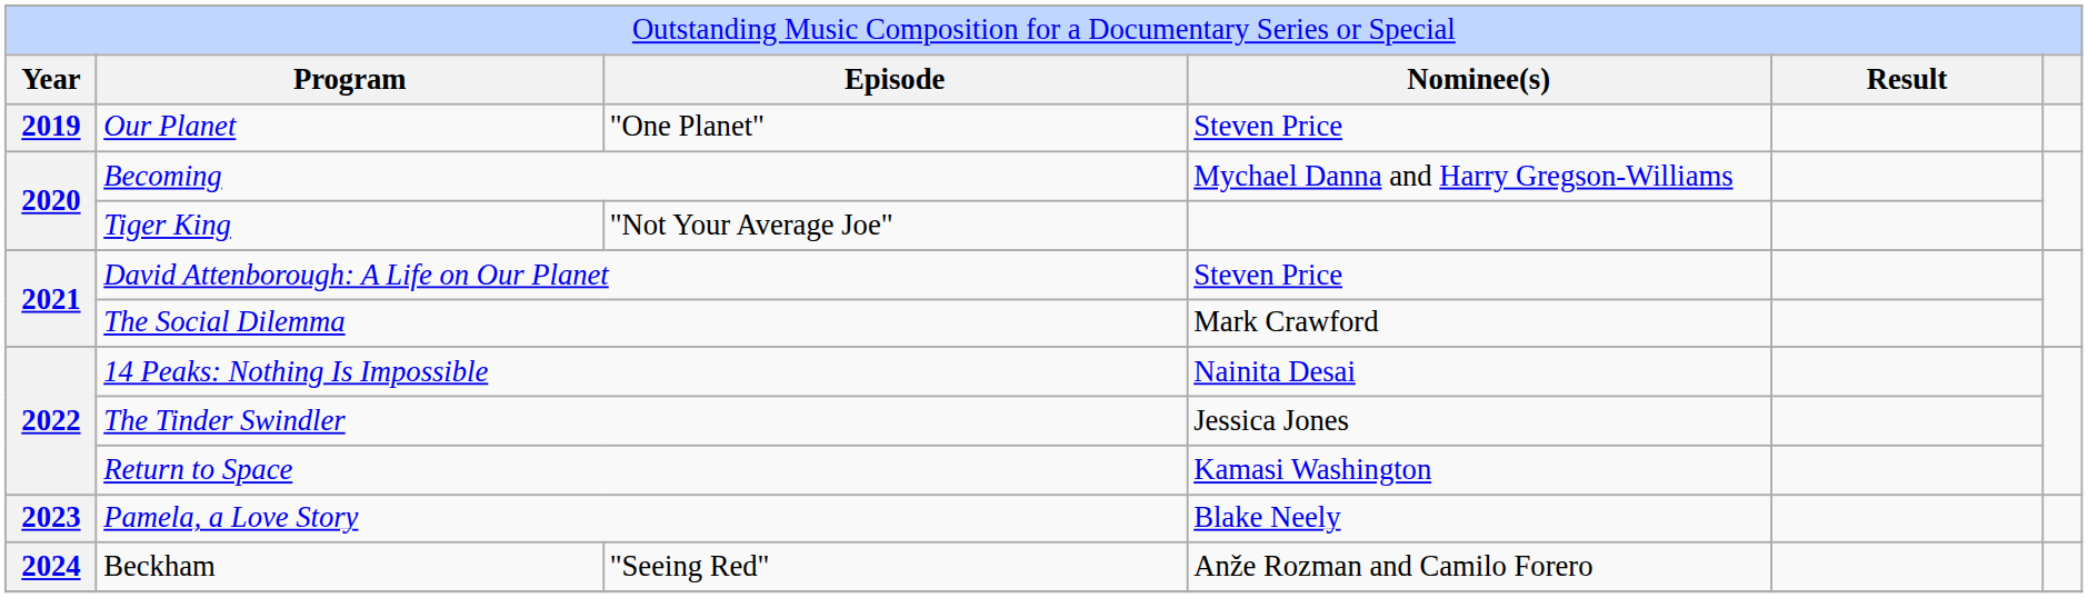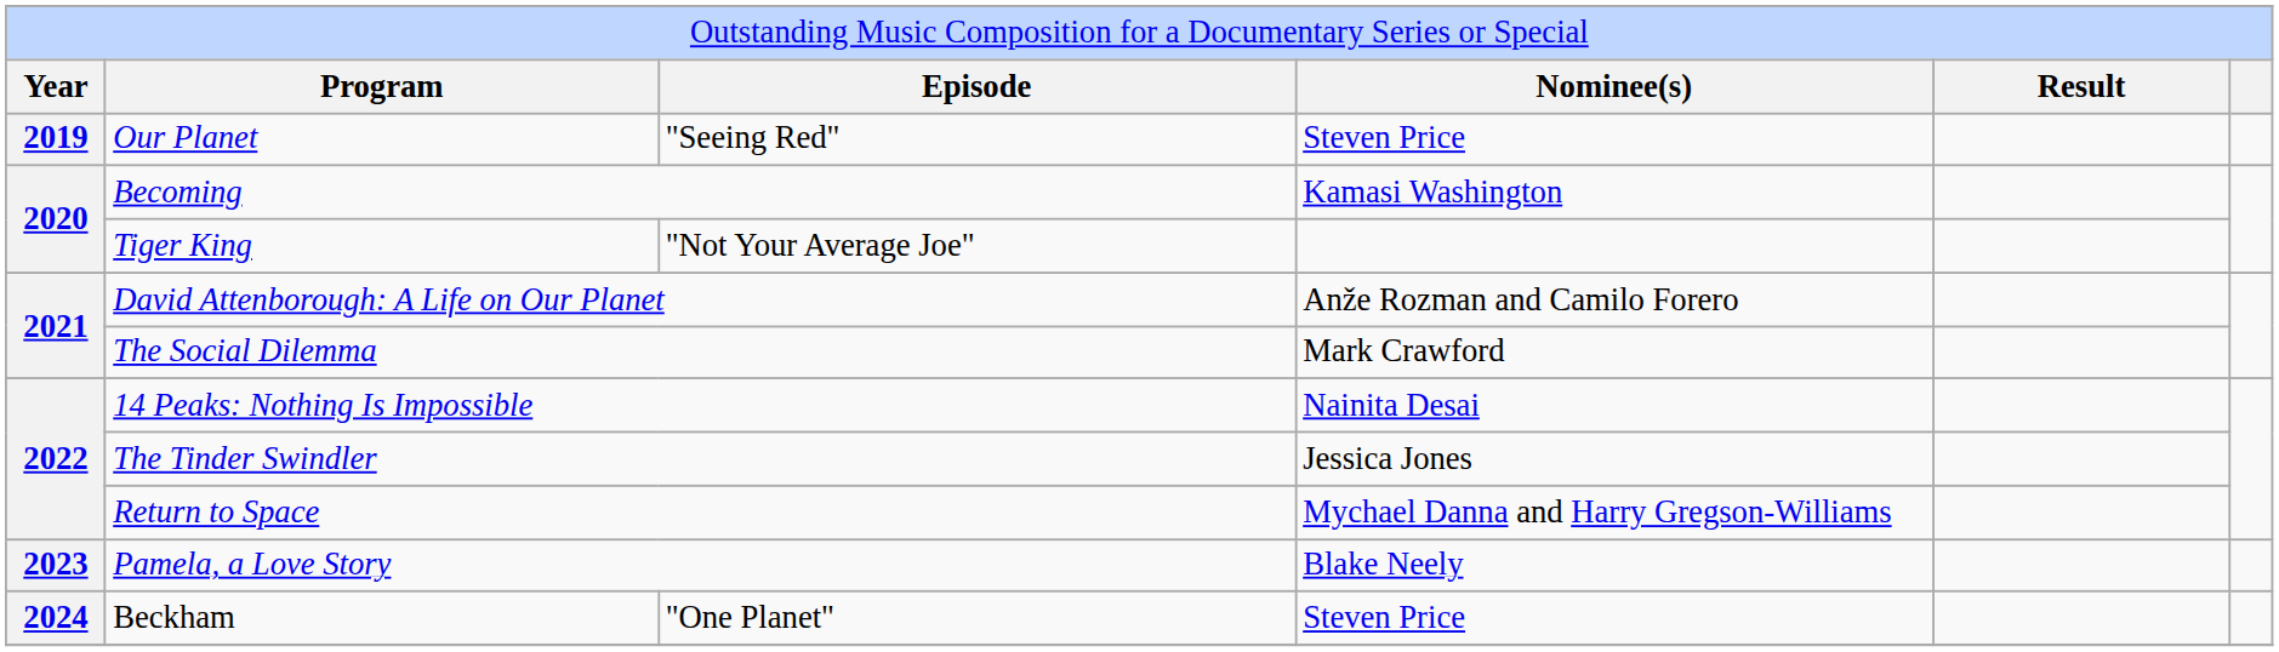Our Planet | column 3: "One Planet" -> "Seeing Red"
Becoming | column 4: Mychael Danna and Harry Gregson-Williams -> Kamasi Washington
David Attenborough: A Life on Our Planet | column 4: Steven Price -> Anže Rozman and Camilo Forero
Return to Space | column 4: Kamasi Washington -> Mychael Danna and Harry Gregson-Williams
Beckham | column 3: "Seeing Red" -> "One Planet"
Beckham | column 4: Anže Rozman and Camilo Forero -> Steven Price
